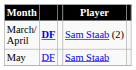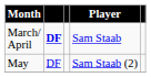March/ April | Player: Sam Staab (2) -> Sam Staab
May | Player: Sam Staab -> Sam Staab (2)
